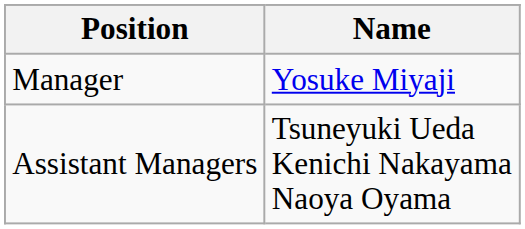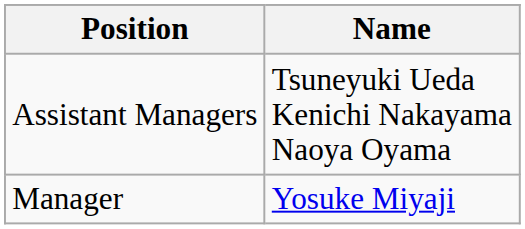rows swapped: Manager <-> Assistant Managers
